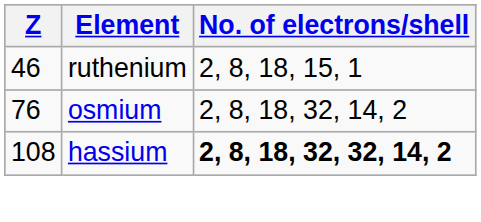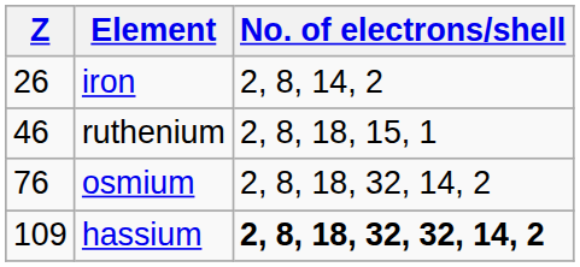+ row: 26 | iron | 2, 8, 14, 2
hassium | Z: 108 -> 109
